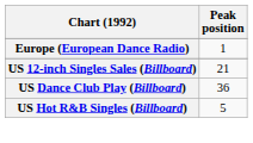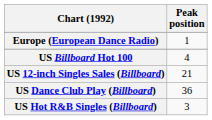+ row: US Billboard Hot 100 | 4
US Hot R&B Singles (Billboard) | Peak position: 5 -> 3
